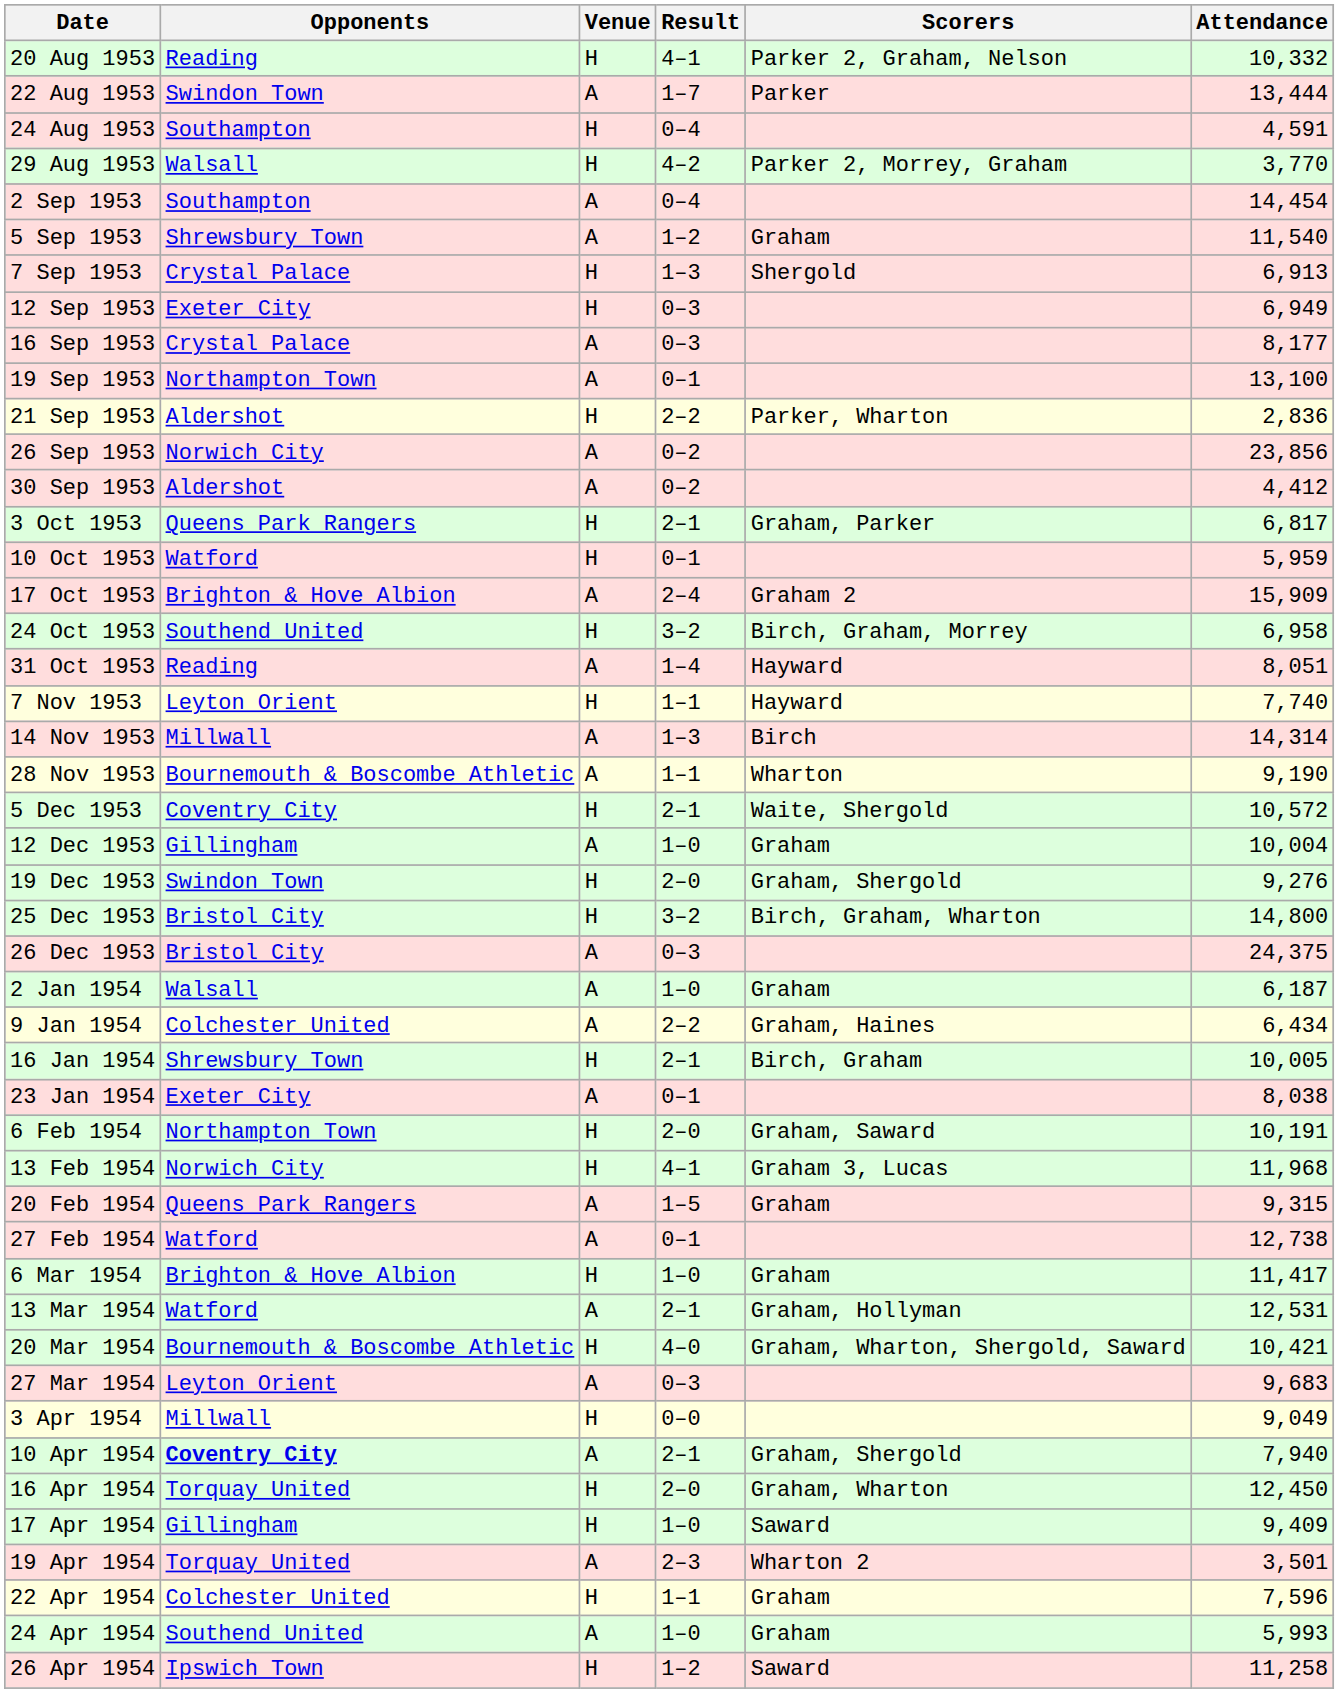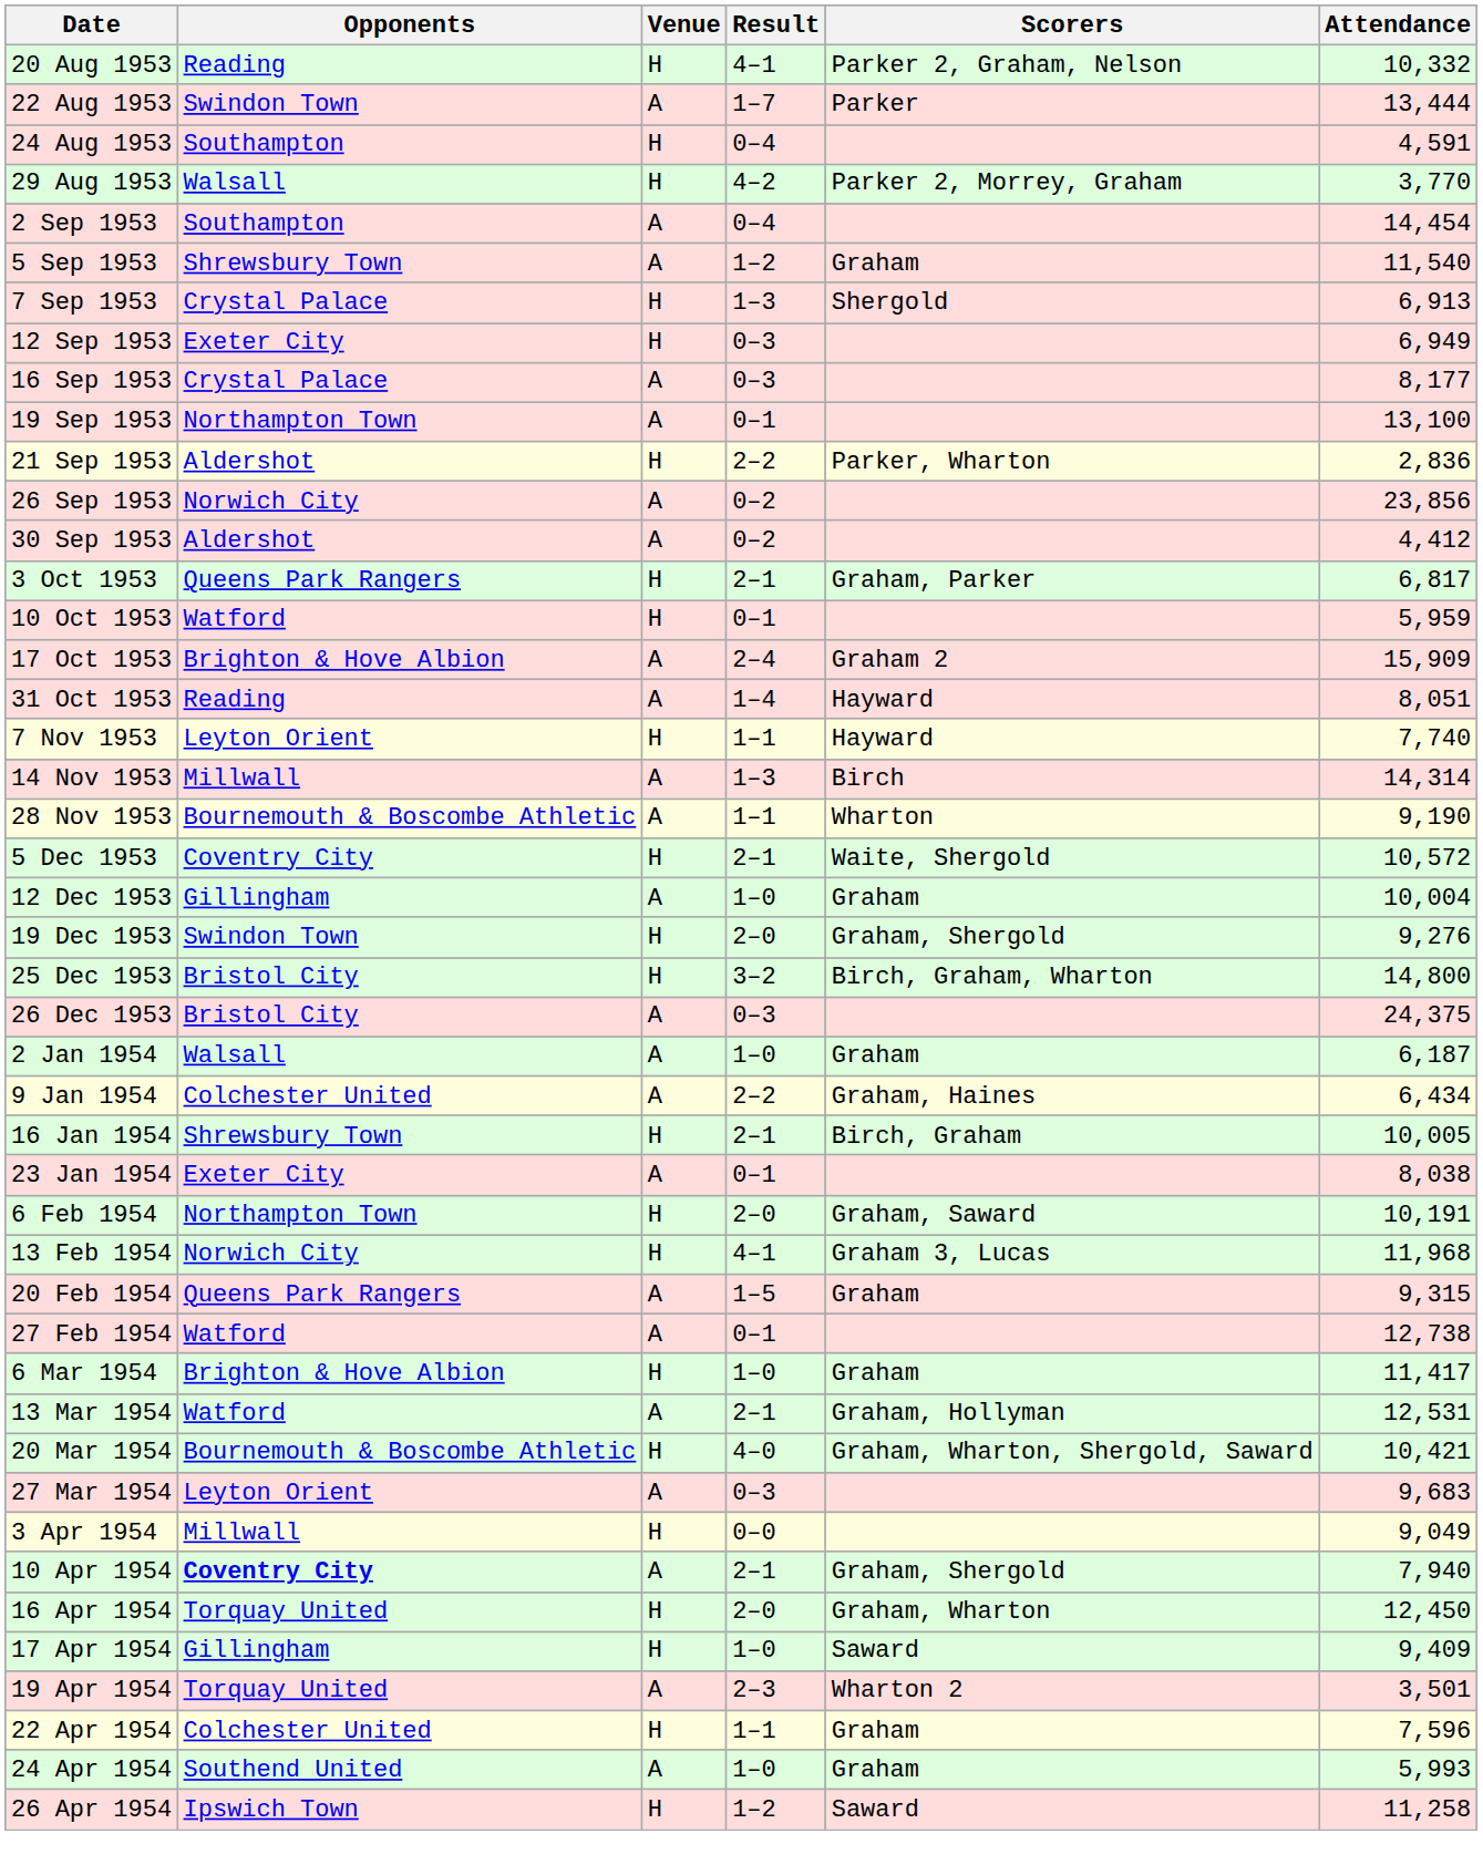- row: 24 Oct 1953 | Southend United | H | 3–2 | Birch, Graham, Morrey | 6,958
